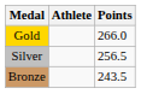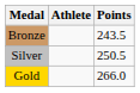rows swapped: Gold <-> Bronze
Silver | Points: 256.5 -> 250.5
